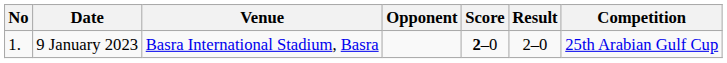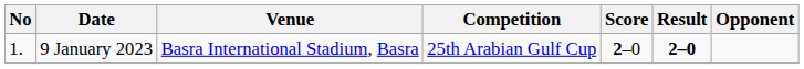columns swapped: Opponent <-> Competition
9 January 2023 | Result: normal -> bold
